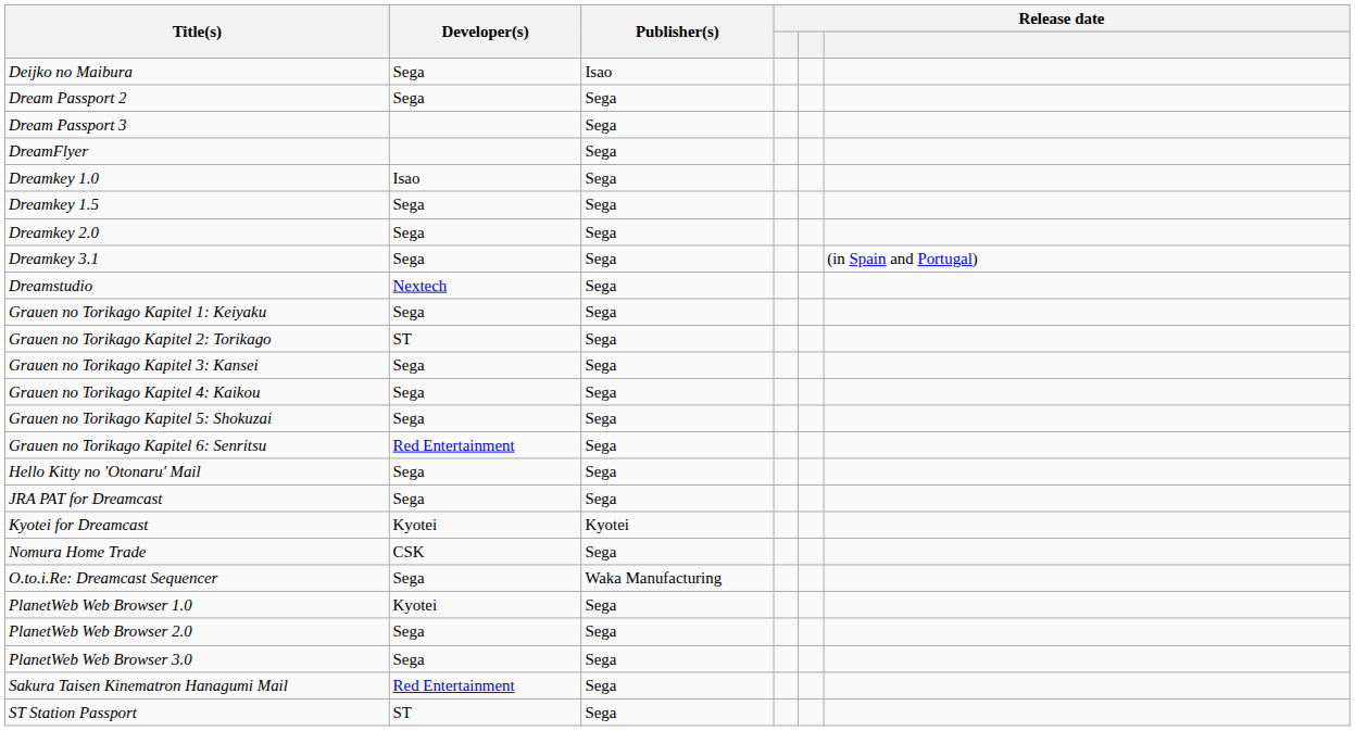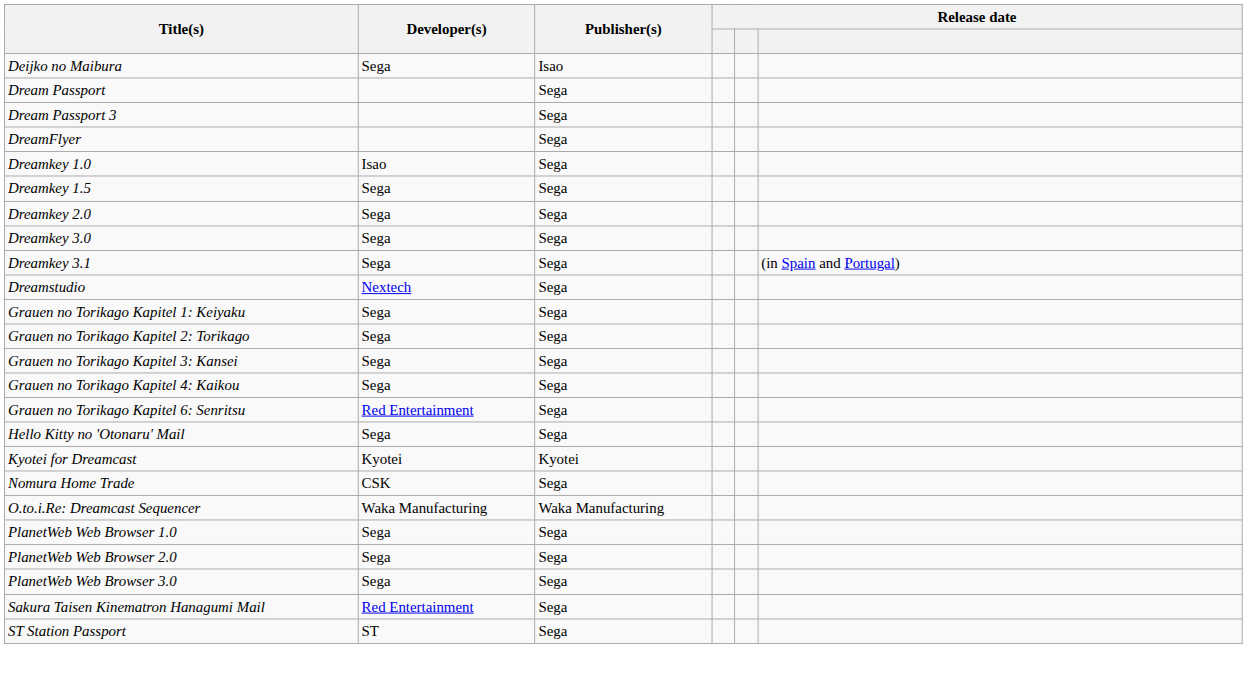+ row: Dream Passport | Sega
- row: Dream Passport 2 | Sega | Sega
+ row: Dreamkey 3.0 | Sega | Sega
Grauen no Torikago Kapitel 2: Torikago | Developer(s): ST -> Sega
- row: Grauen no Torikago Kapitel 5: Shokuzai | Sega | Sega
- row: JRA PAT for Dreamcast | Sega | Sega
O.to.i.Re: Dreamcast Sequencer | Developer(s): Sega -> Waka Manufacturing
PlanetWeb Web Browser 1.0 | Developer(s): Kyotei -> Sega
